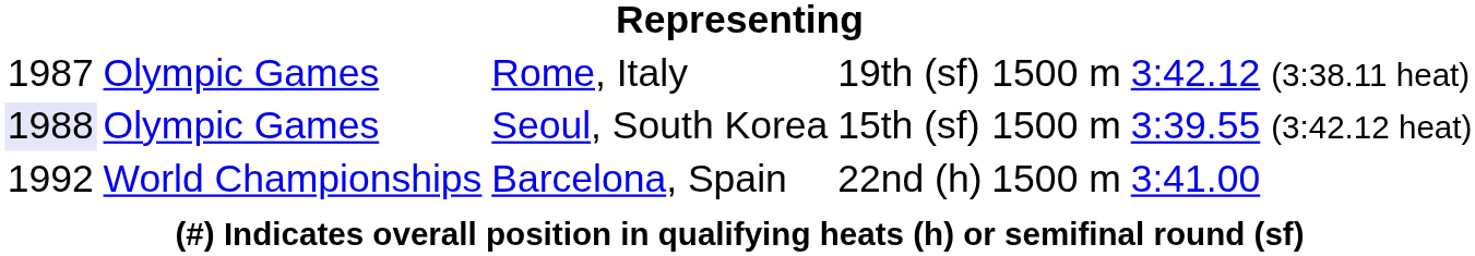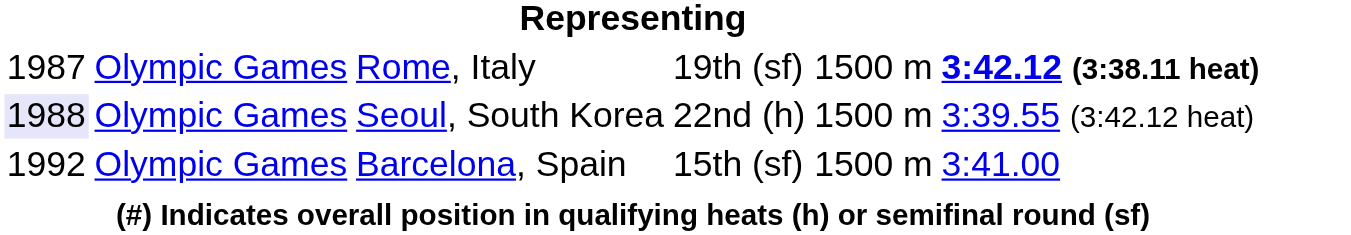Rome, Italy | column 6: normal -> bold
Seoul, South Korea | column 4: 15th (sf) -> 22nd (h)
Barcelona, Spain | column 2: World Championships -> Olympic Games
Barcelona, Spain | column 4: 22nd (h) -> 15th (sf)
